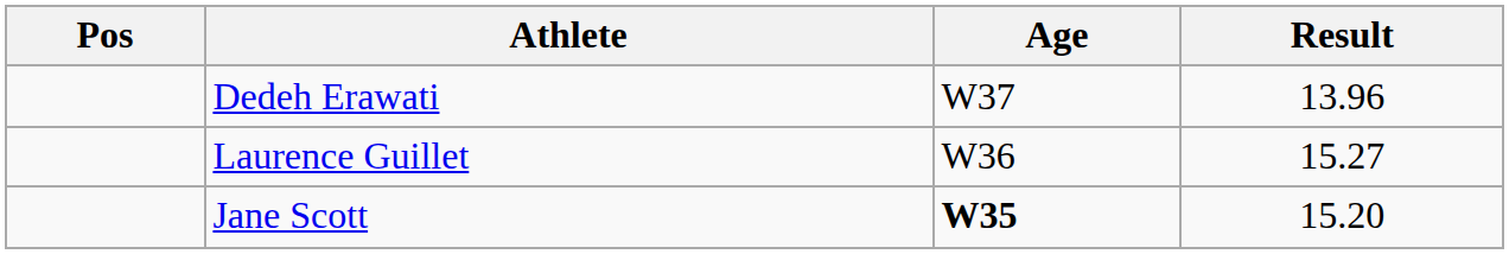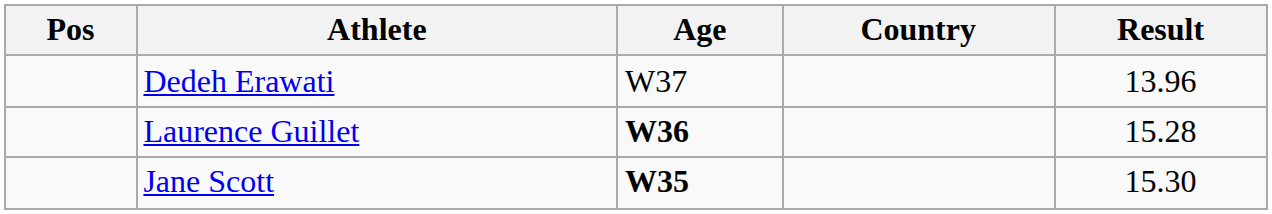+ column: Country
Laurence Guillet | Age: normal -> bold
Laurence Guillet | Result: 15.27 -> 15.28
Jane Scott | Result: 15.20 -> 15.30
